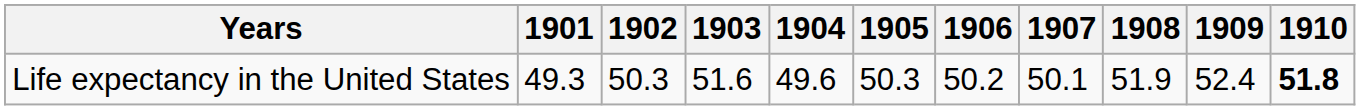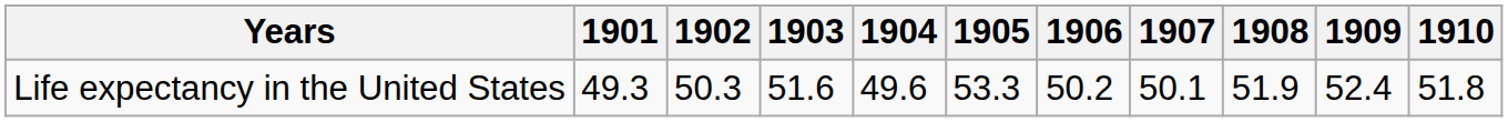Life expectancy in the United States | 1905: 50.3 -> 53.3
Life expectancy in the United States | 1910: bold -> normal
